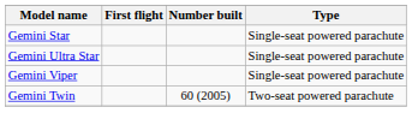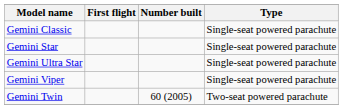+ row: Gemini Classic | Single-seat powered parachute
